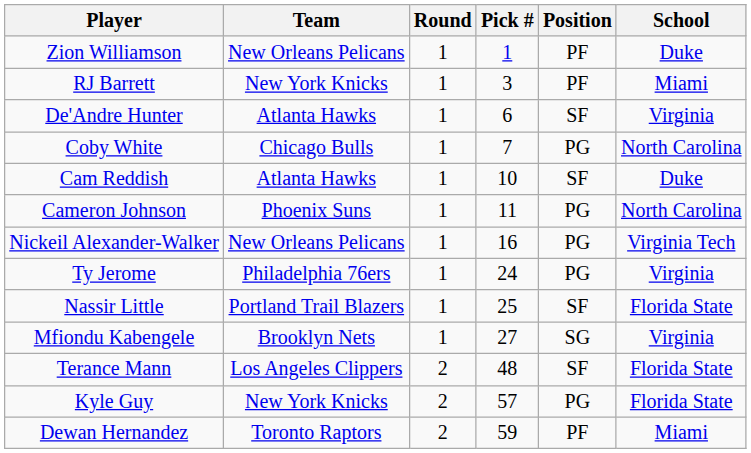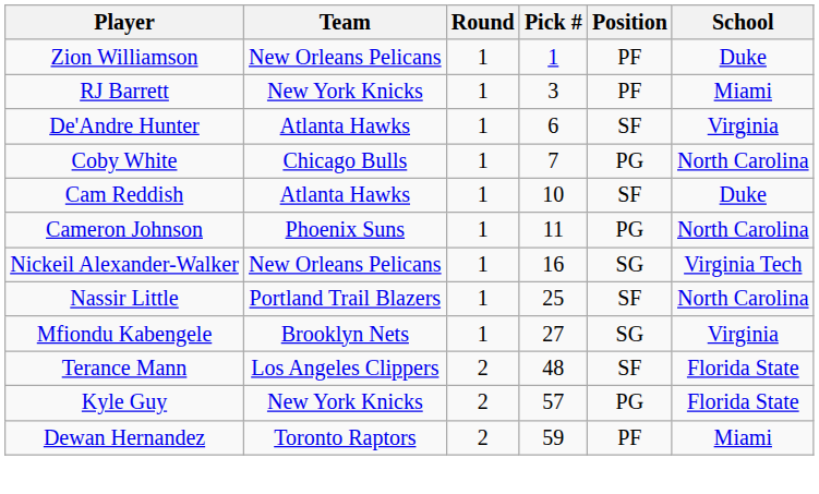Nickeil Alexander-Walker | Position: PG -> SG
- row: Ty Jerome | Philadelphia 76ers | 1 | 24 | PG | Virginia
Nassir Little | School: Florida State -> North Carolina
